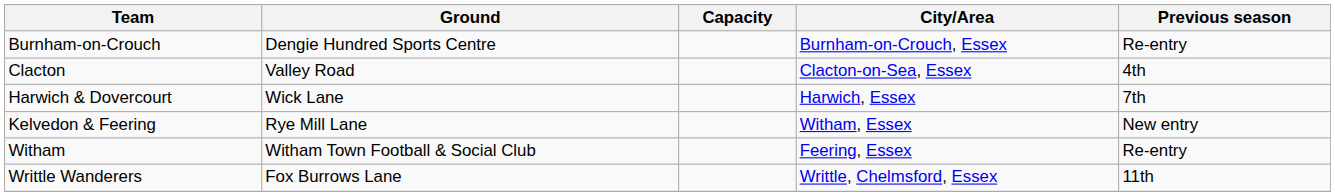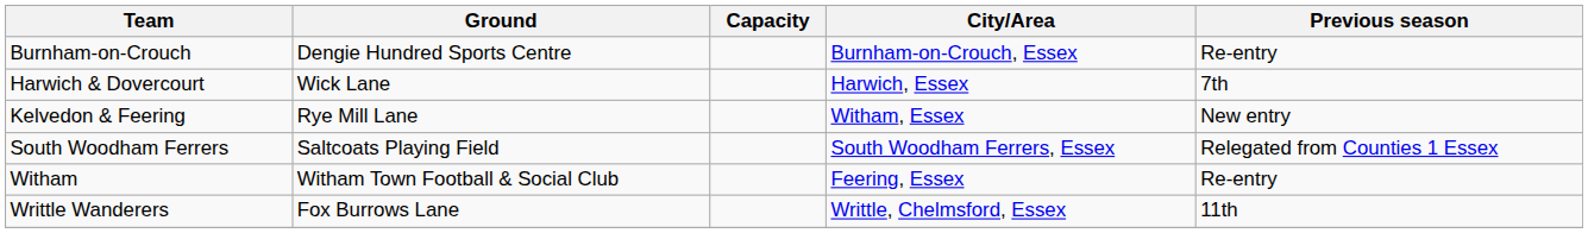- row: Clacton | Valley Road | Clacton-on-Sea, Essex | 4th
+ row: South Woodham Ferrers | Saltcoats Playing Field | South Woodham Ferrers, Essex | Relegated from Counties 1 Essex
